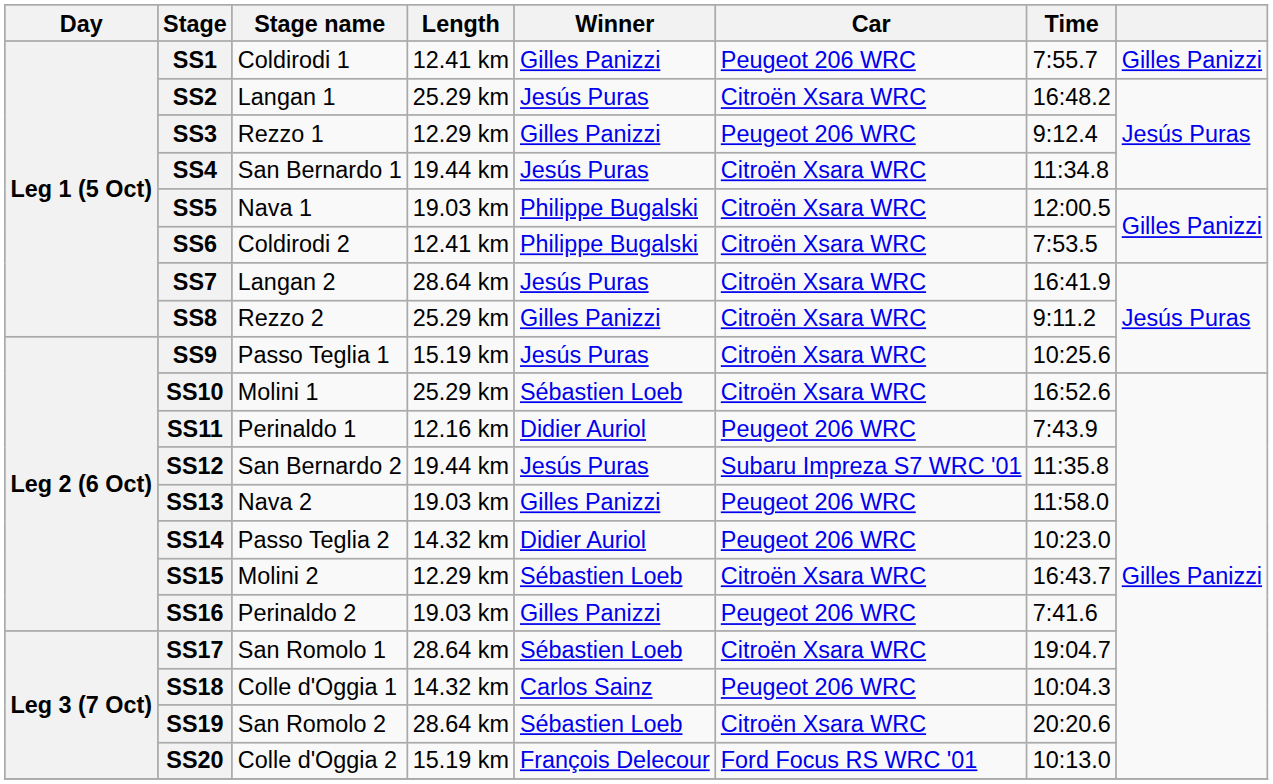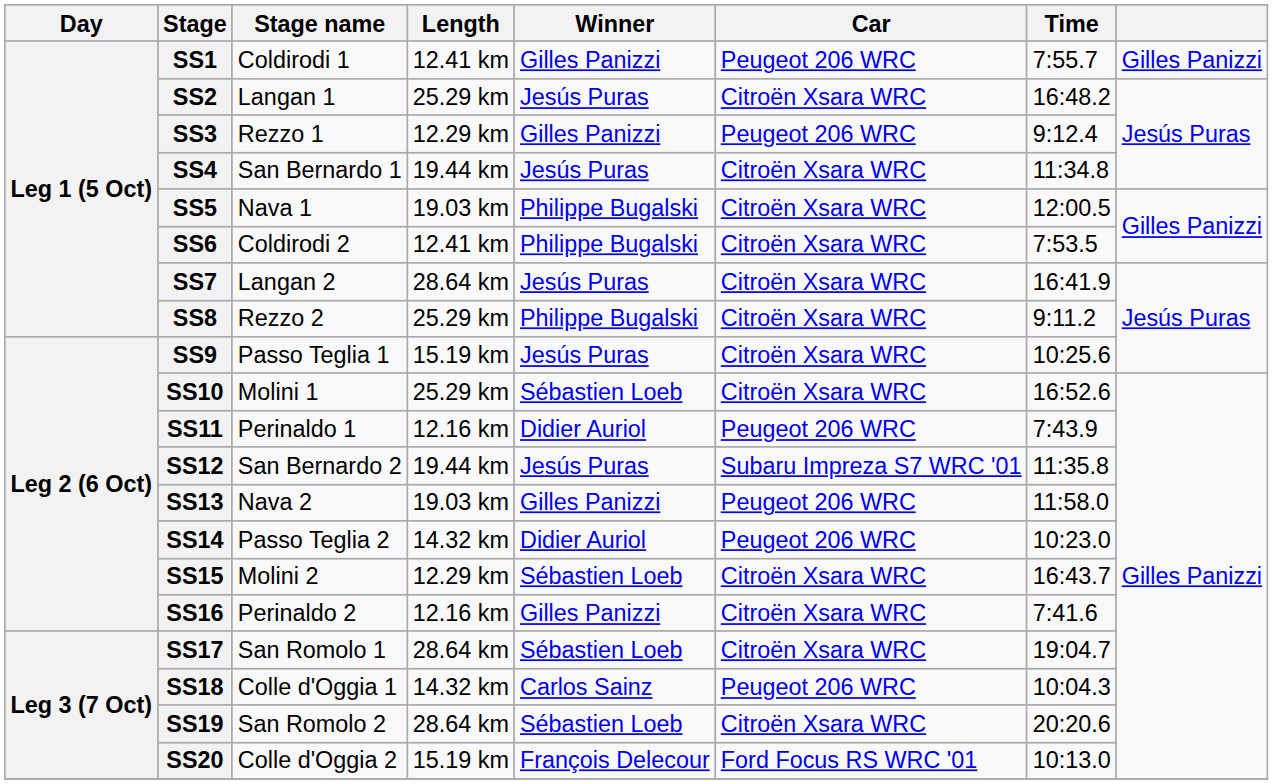SS8 | Winner: Gilles Panizzi -> Philippe Bugalski
SS16 | Length: 19.03 km -> 12.16 km
SS16 | Car: Peugeot 206 WRC -> Citroën Xsara WRC
